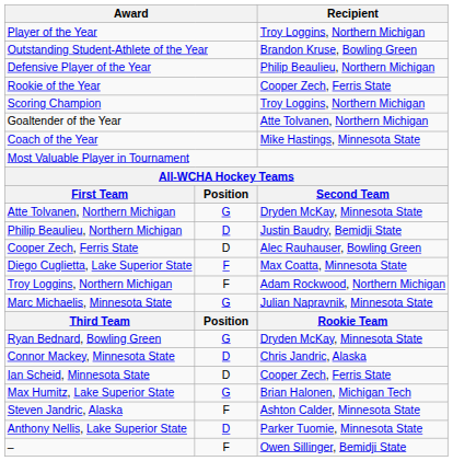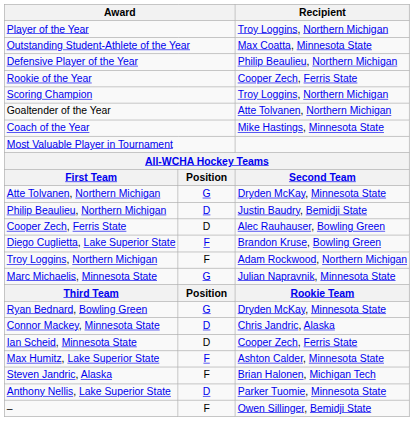Outstanding Student-Athlete of the Year | Recipient: Brandon Kruse, Bowling Green -> Max Coatta, Minnesota State
Diego Cuglietta, Lake Superior State | Recipient: Max Coatta, Minnesota State -> Brandon Kruse, Bowling Green
Max Humitz, Lake Superior State | column 2: G -> F
Max Humitz, Lake Superior State | Recipient: Brian Halonen, Michigan Tech -> Ashton Calder, Minnesota State
Steven Jandric, Alaska | Recipient: Ashton Calder, Minnesota State -> Brian Halonen, Michigan Tech
